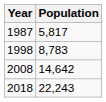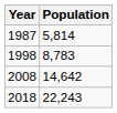1987 | Population: 5,817 -> 5,814
